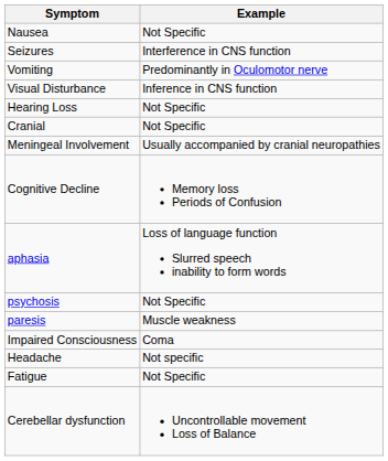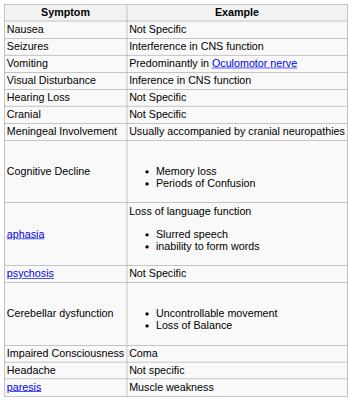rows swapped: Cerebellar dysfunction <-> paresis
- row: Fatigue | Not Specific
